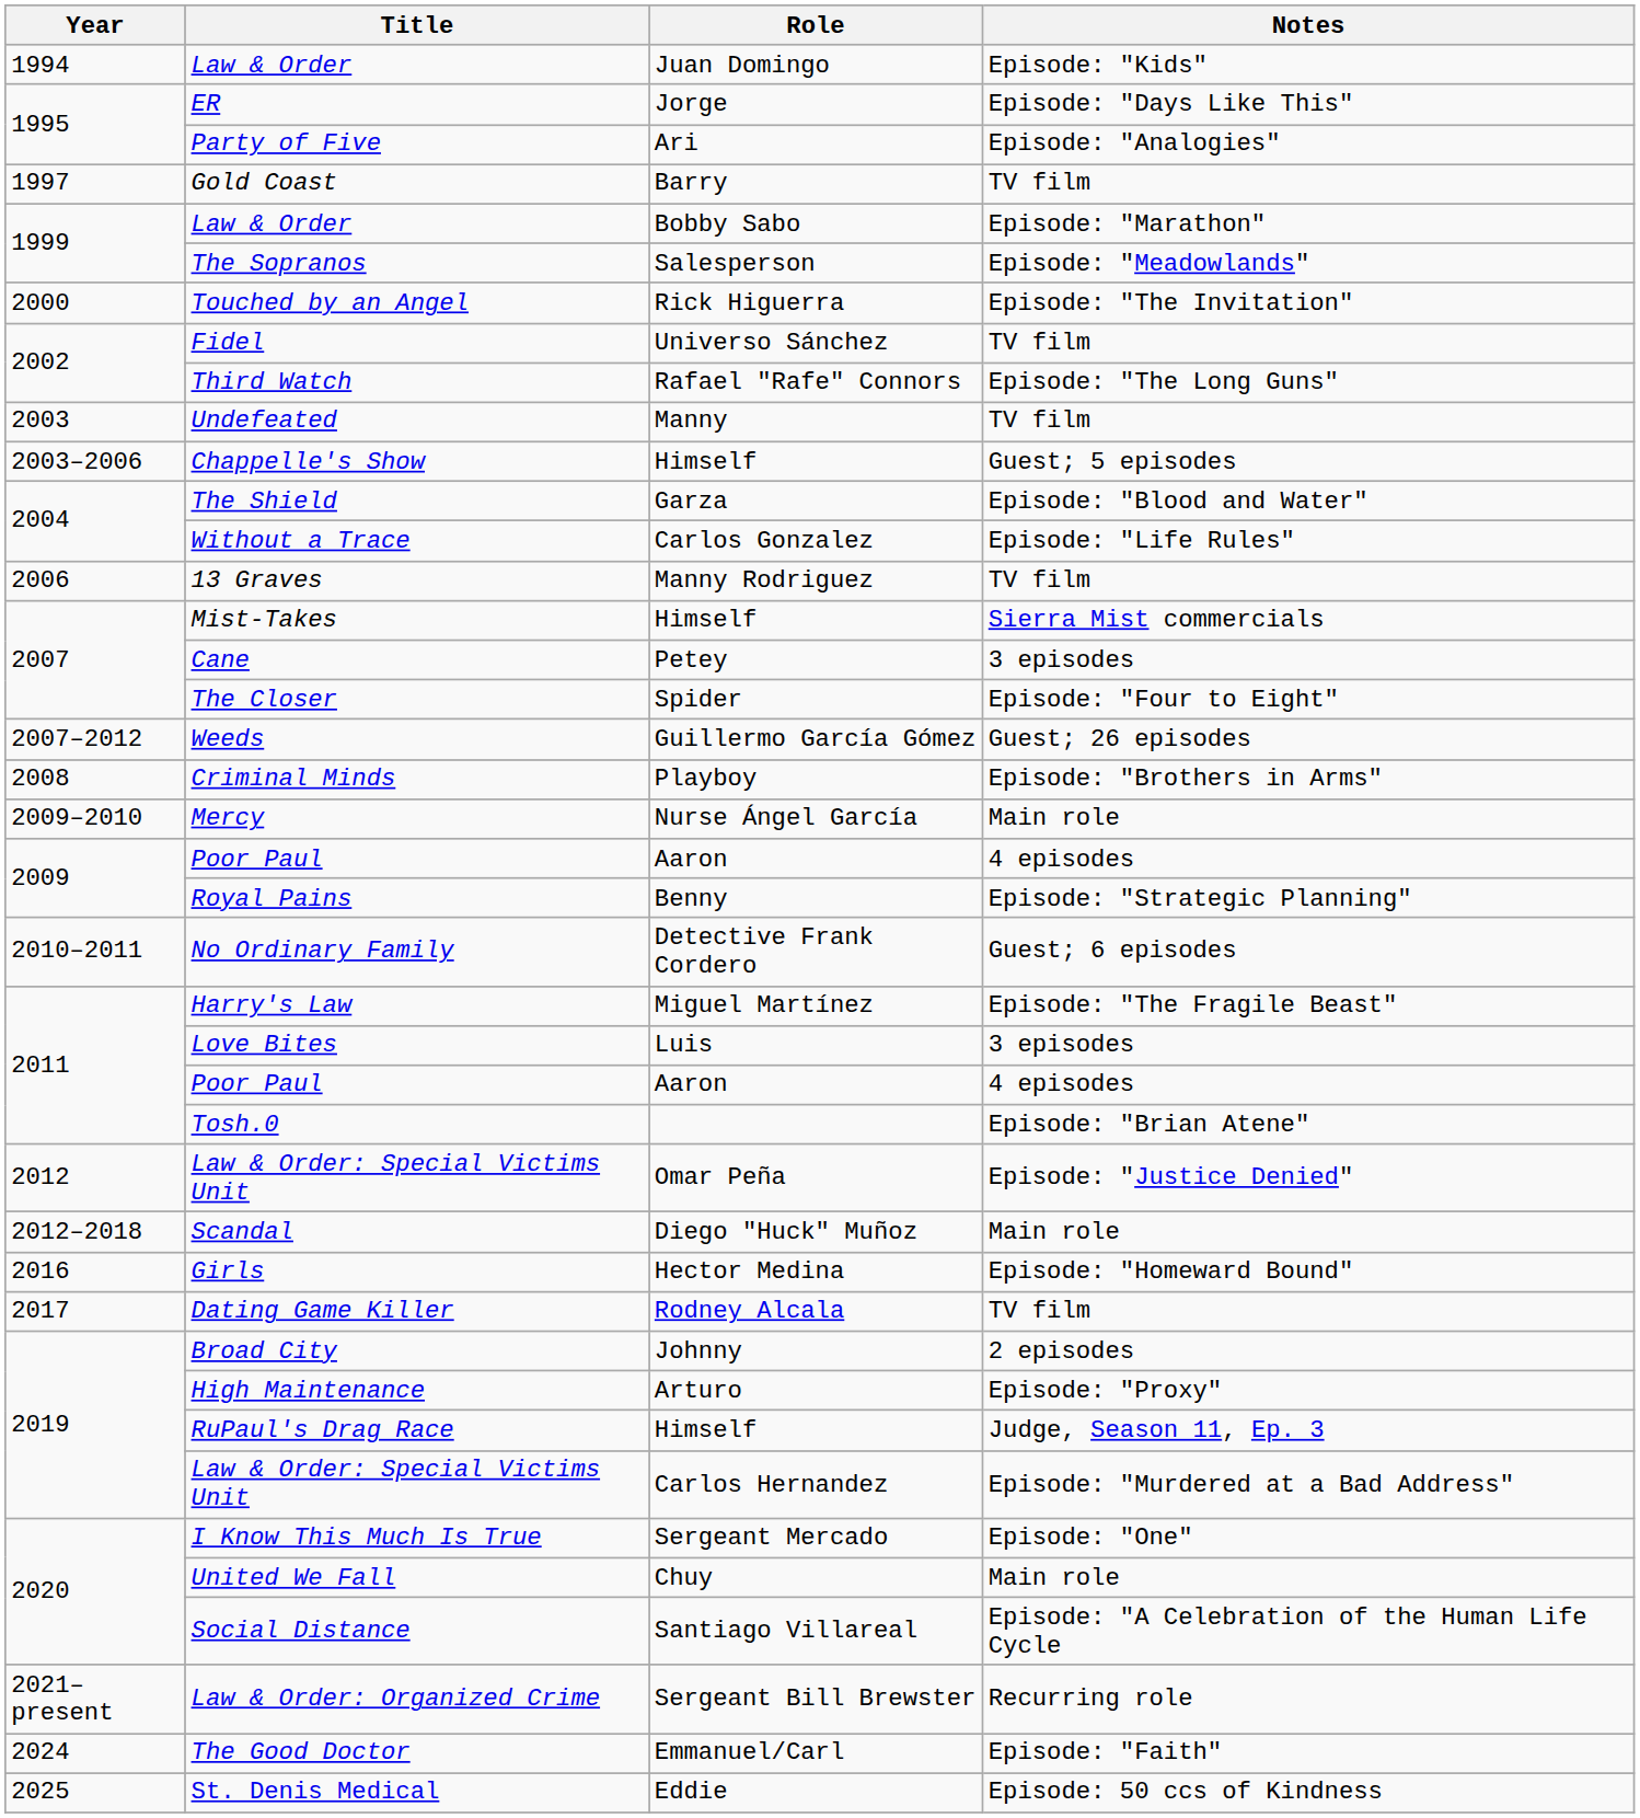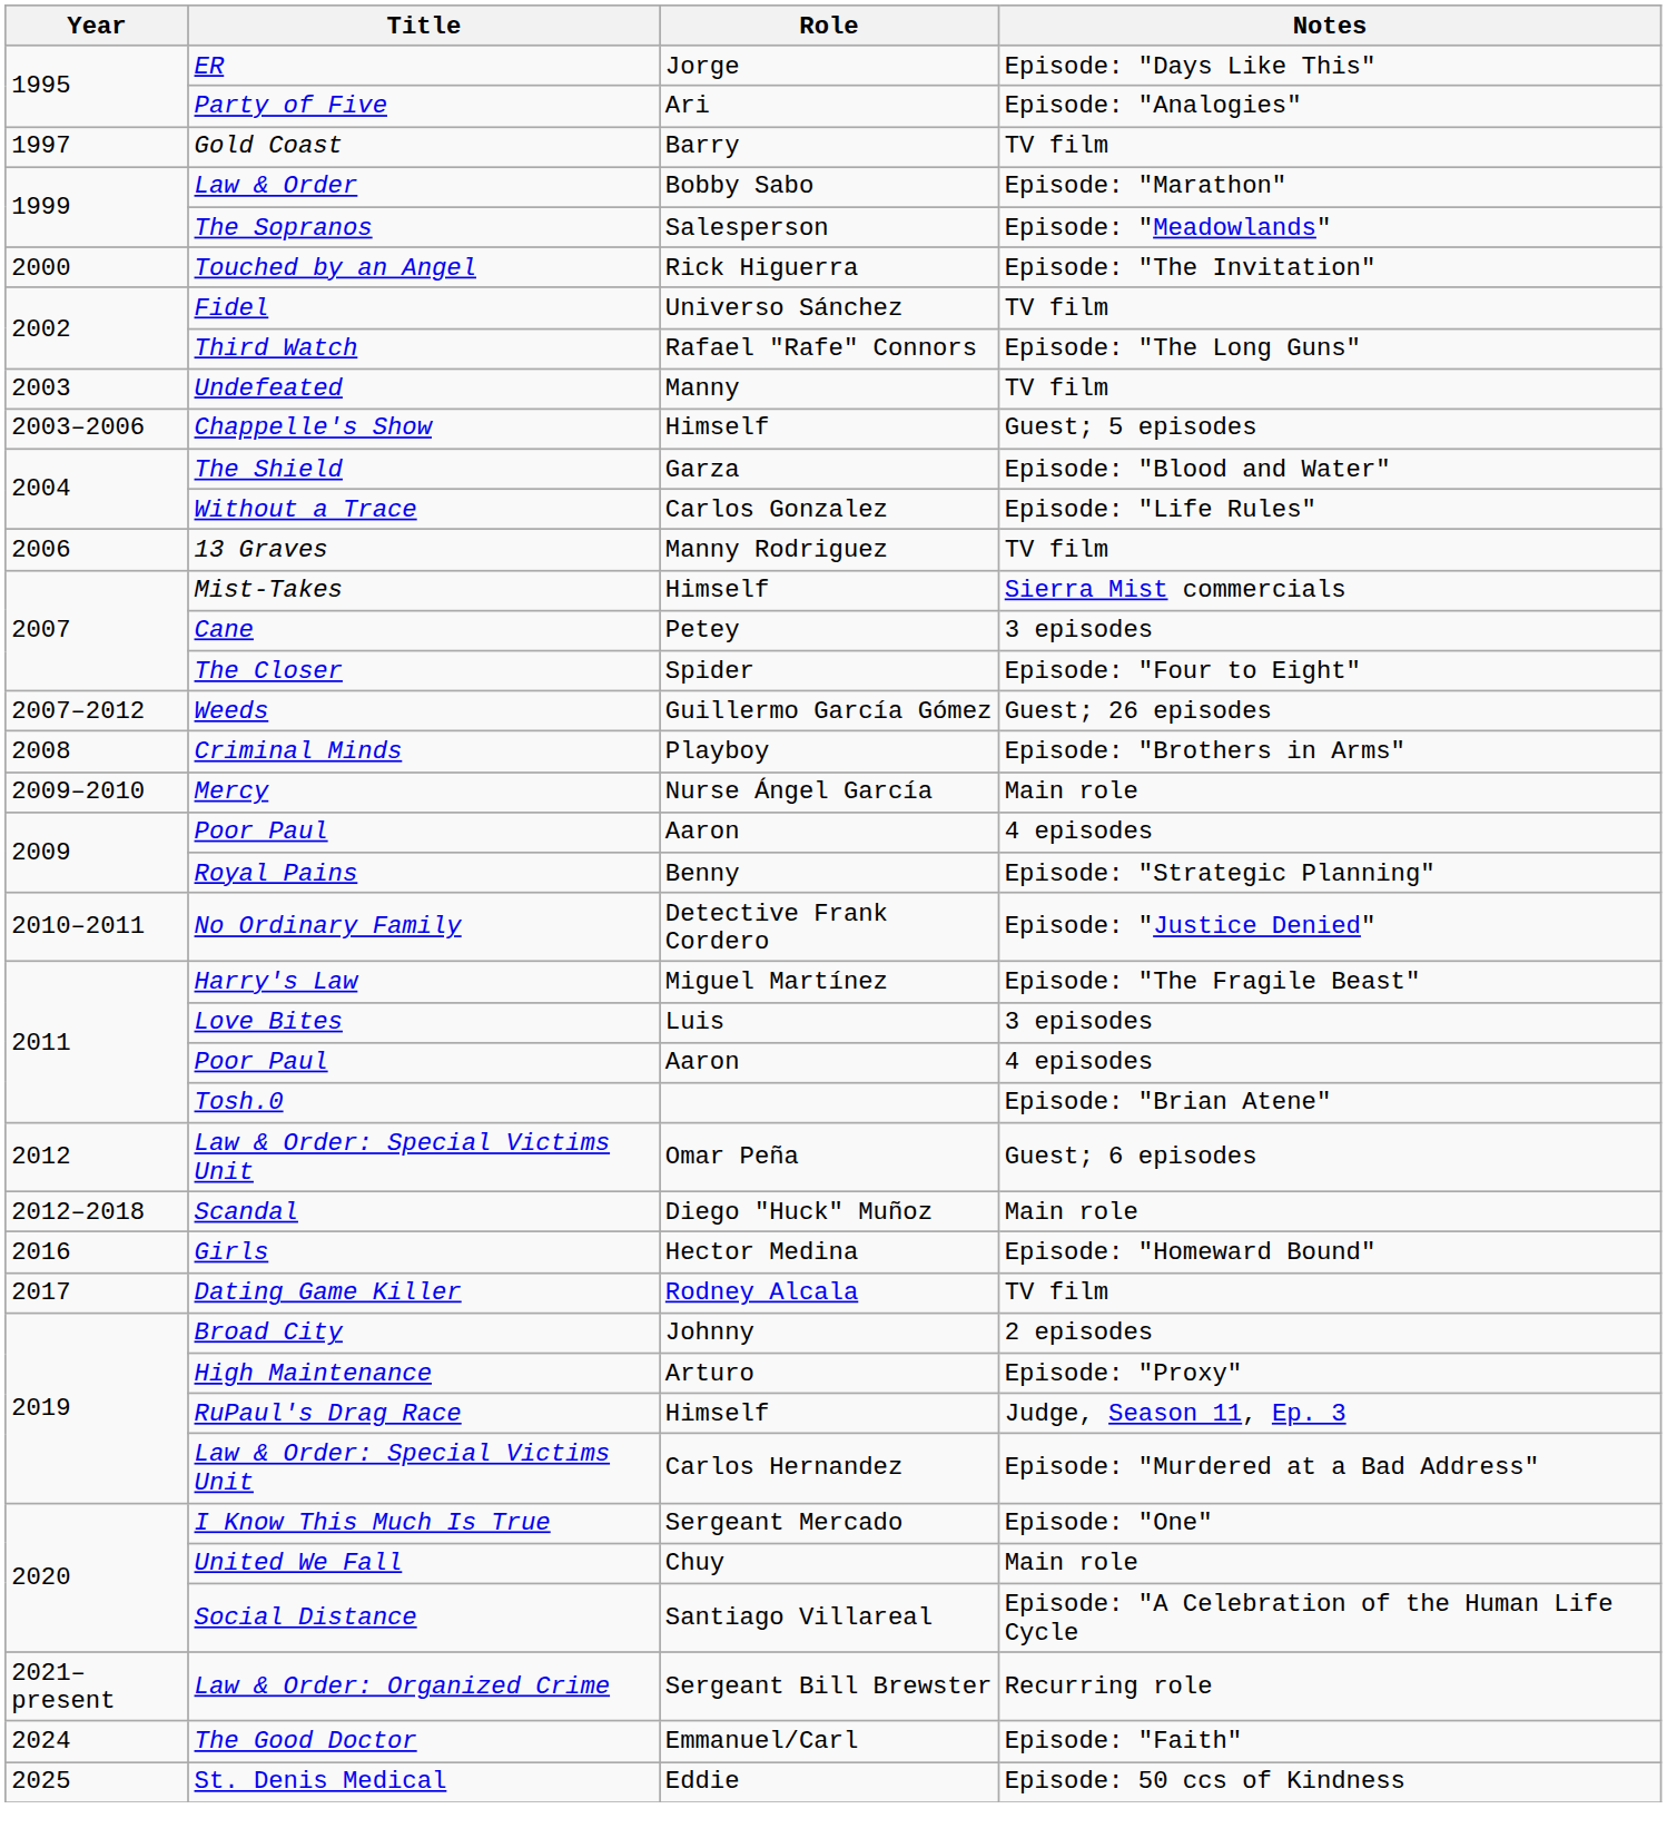- row: 1994 | Law & Order | Juan Domingo | Episode: "Kids"
No Ordinary Family | Notes: Guest; 6 episodes -> Episode: "Justice Denied"
2012 / Law & Order: Special Victims Unit | Notes: Episode: "Justice Denied" -> Guest; 6 episodes
